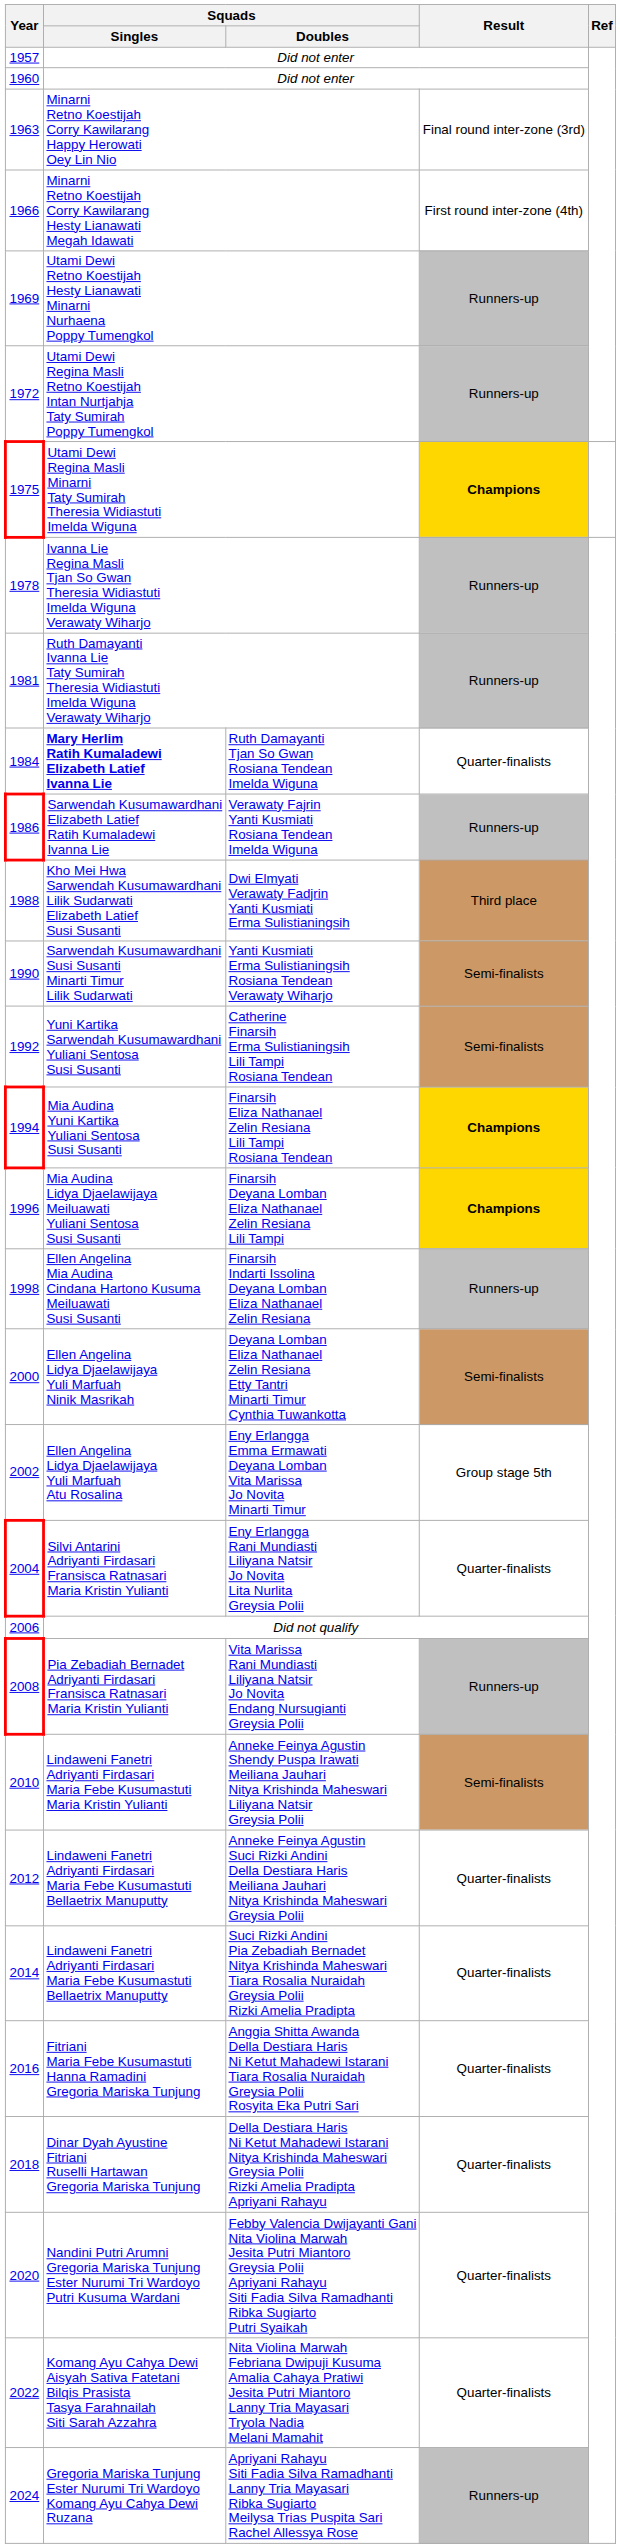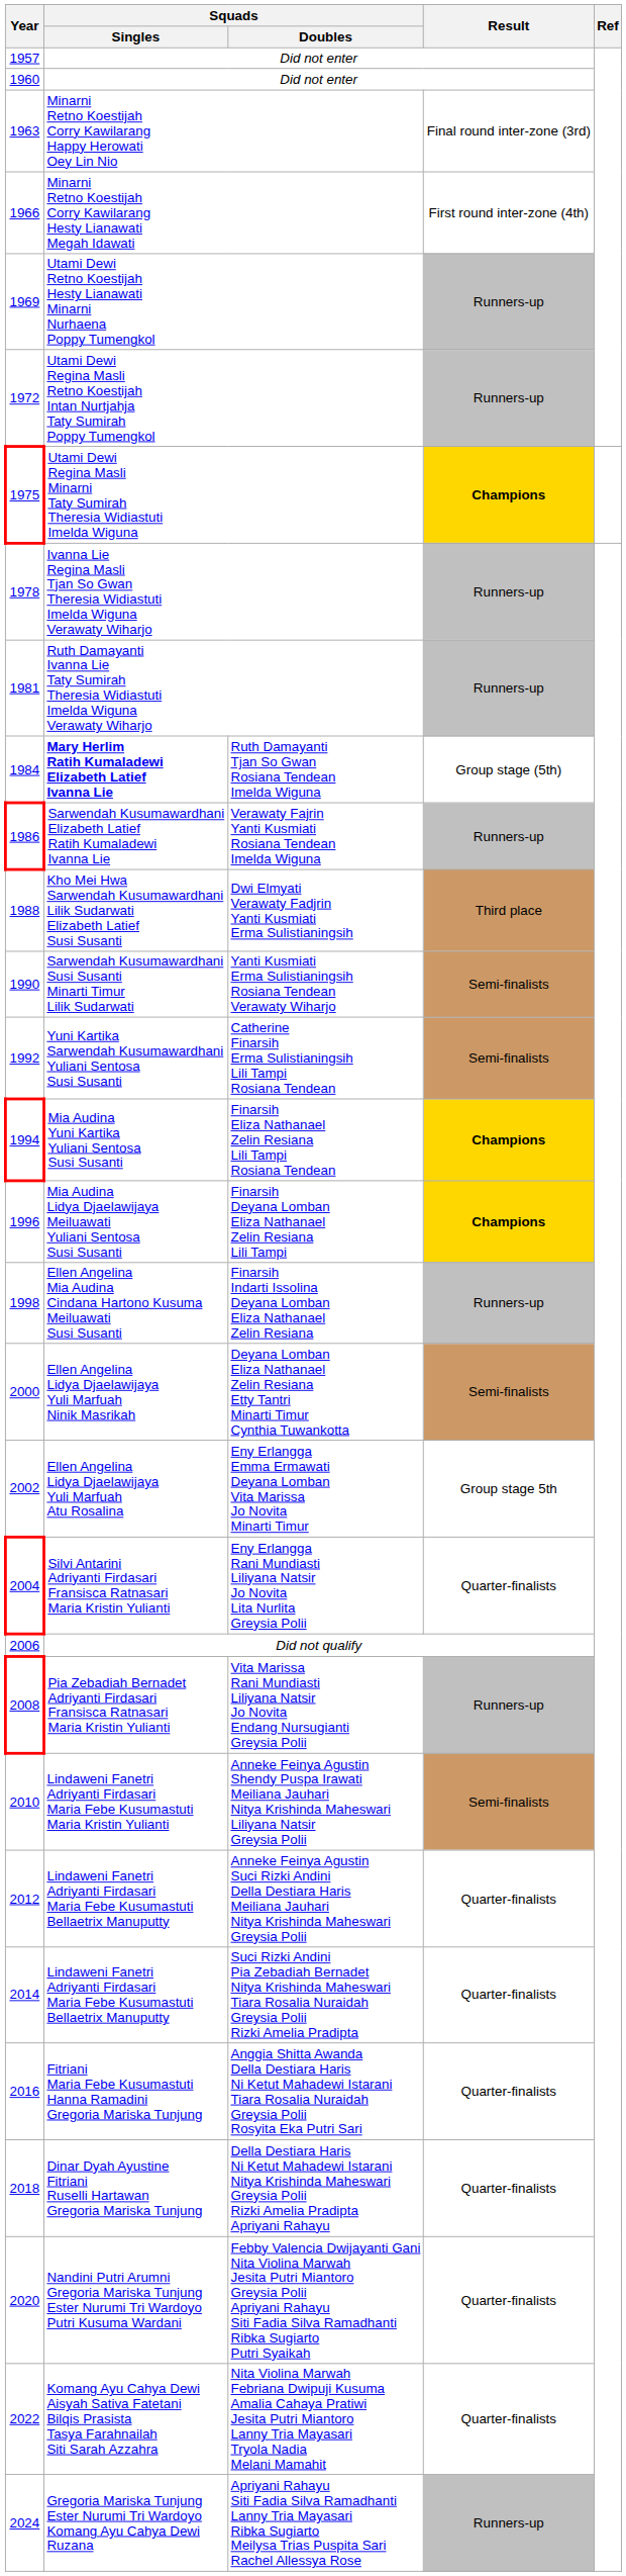Ruth Damayanti Tjan So Gwan Rosiana Tendean Imelda Wiguna | Result: Quarter-finalists -> Group stage (5th)
